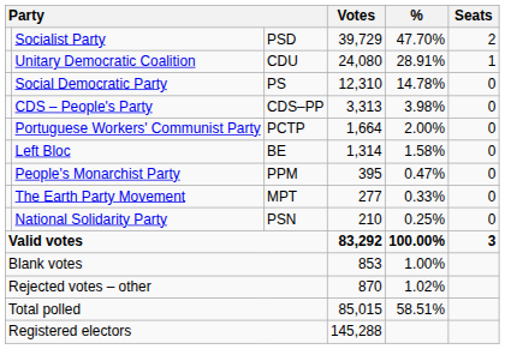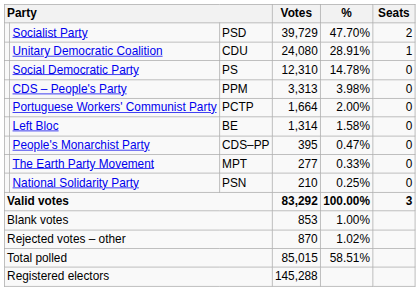CDS – People's Party | column 3: CDS–PP -> PPM
People's Monarchist Party | column 3: PPM -> CDS–PP
